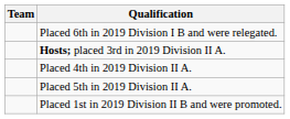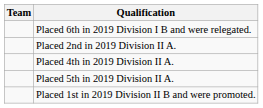+ row: Placed 2nd in 2019 Division II A.
- row: Hosts; placed 3rd in 2019 Division II A.
